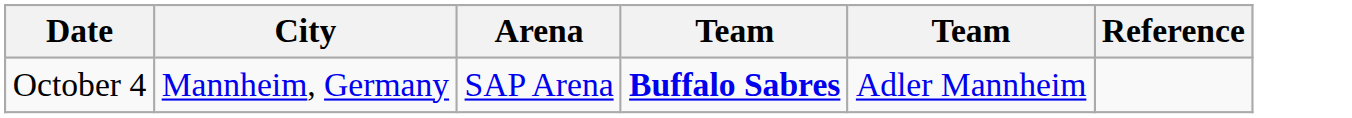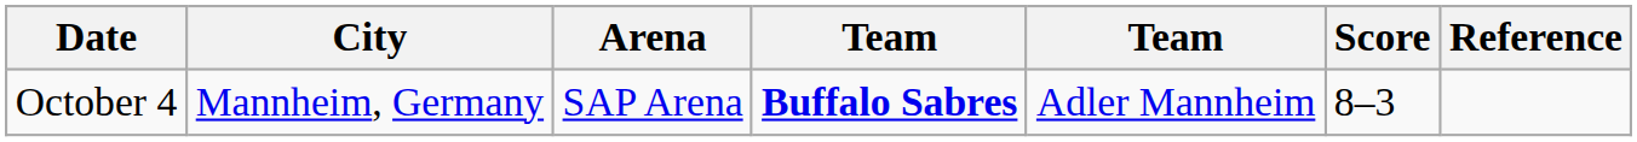+ column: Score | 8–3
